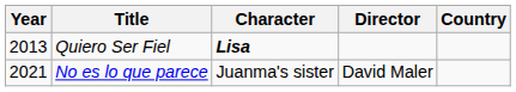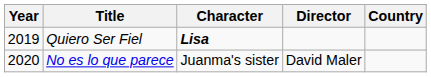Quiero Ser Fiel | Year: 2013 -> 2019
No es lo que parece | Year: 2021 -> 2020
